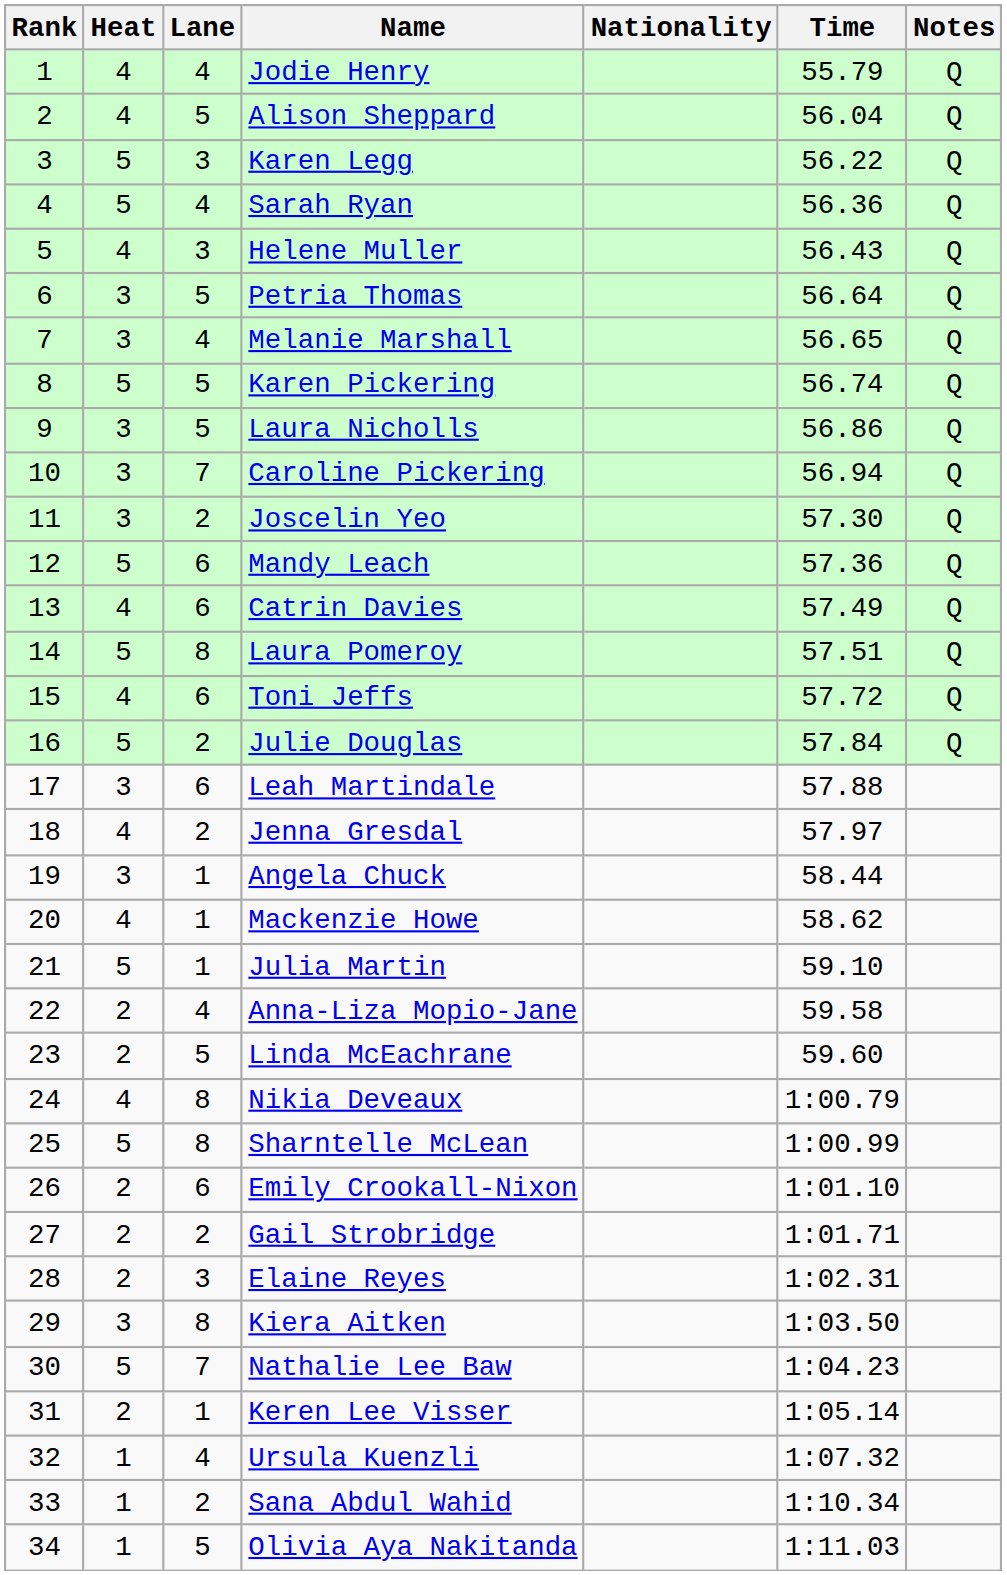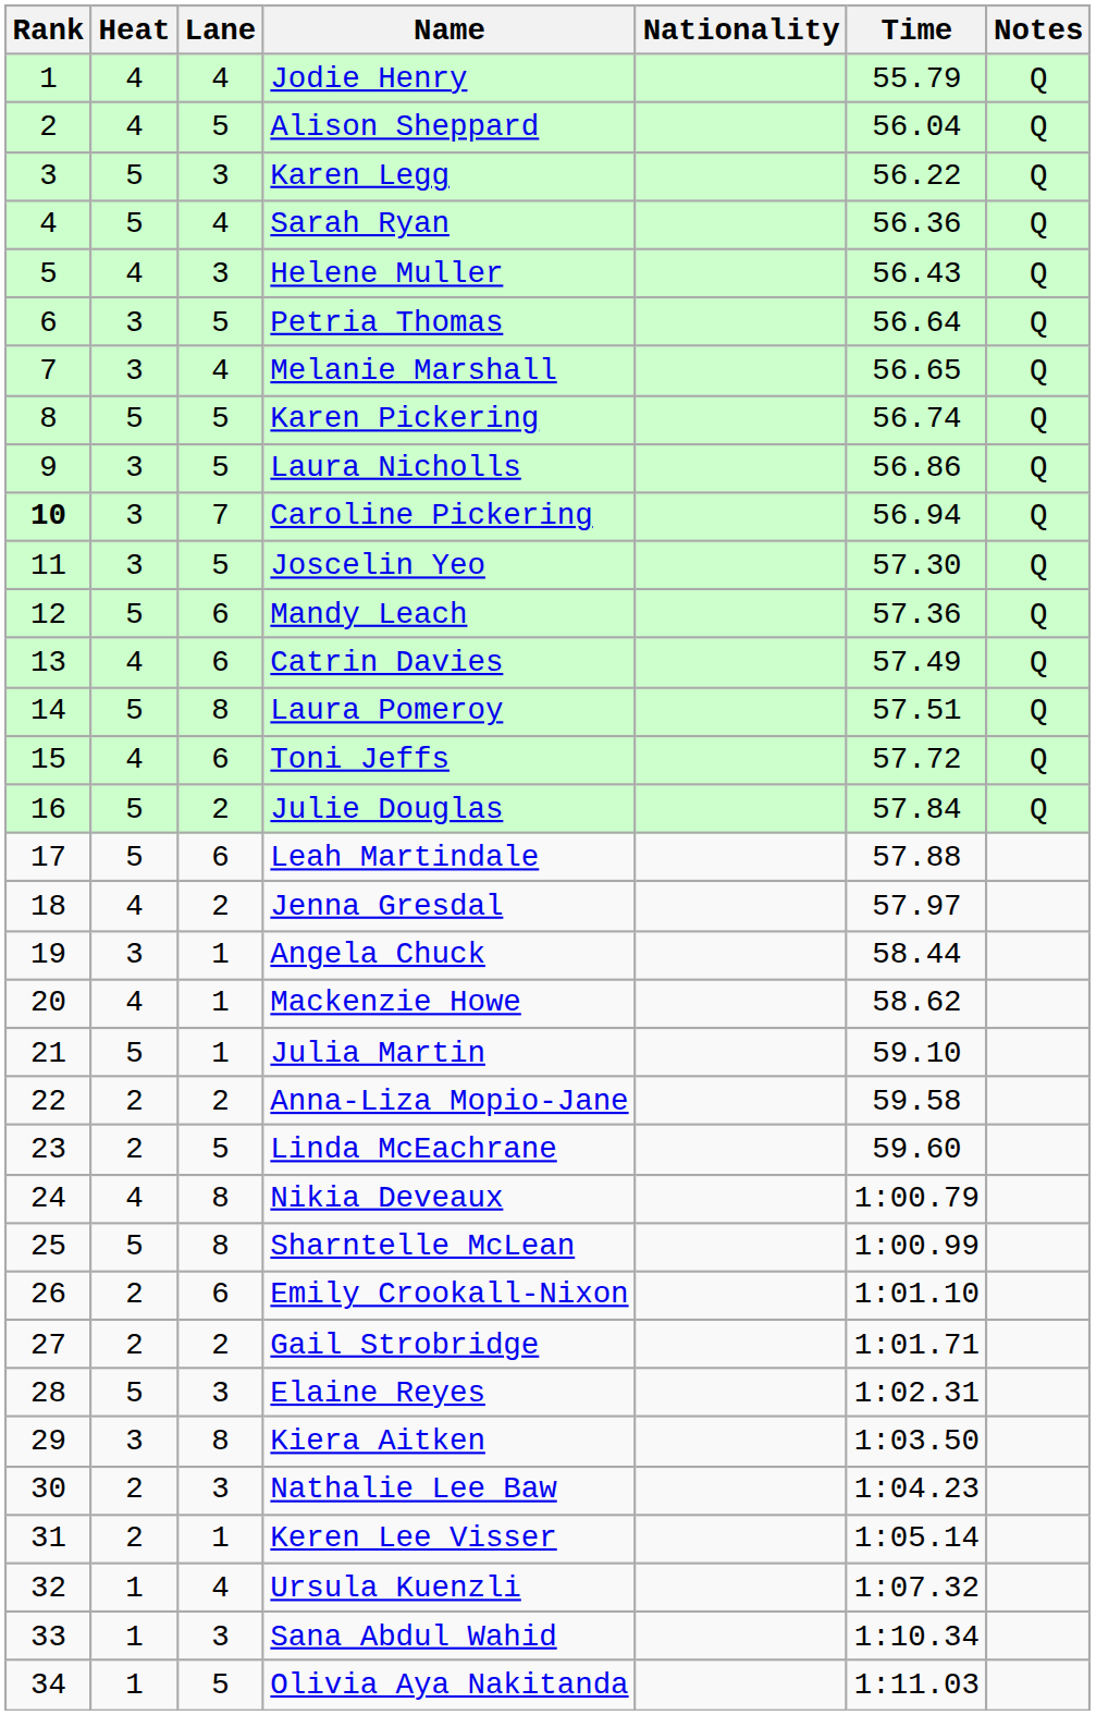Caroline Pickering | Rank: normal -> bold
Joscelin Yeo | Lane: 2 -> 5
Leah Martindale | Heat: 3 -> 5
Anna-Liza Mopio-Jane | Lane: 4 -> 2
Elaine Reyes | Heat: 2 -> 5
Nathalie Lee Baw | Heat: 5 -> 2
Nathalie Lee Baw | Lane: 7 -> 3
Sana Abdul Wahid | Lane: 2 -> 3
